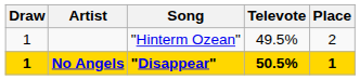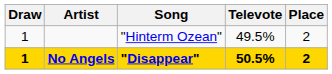No Angels | Place: 1 -> 2
